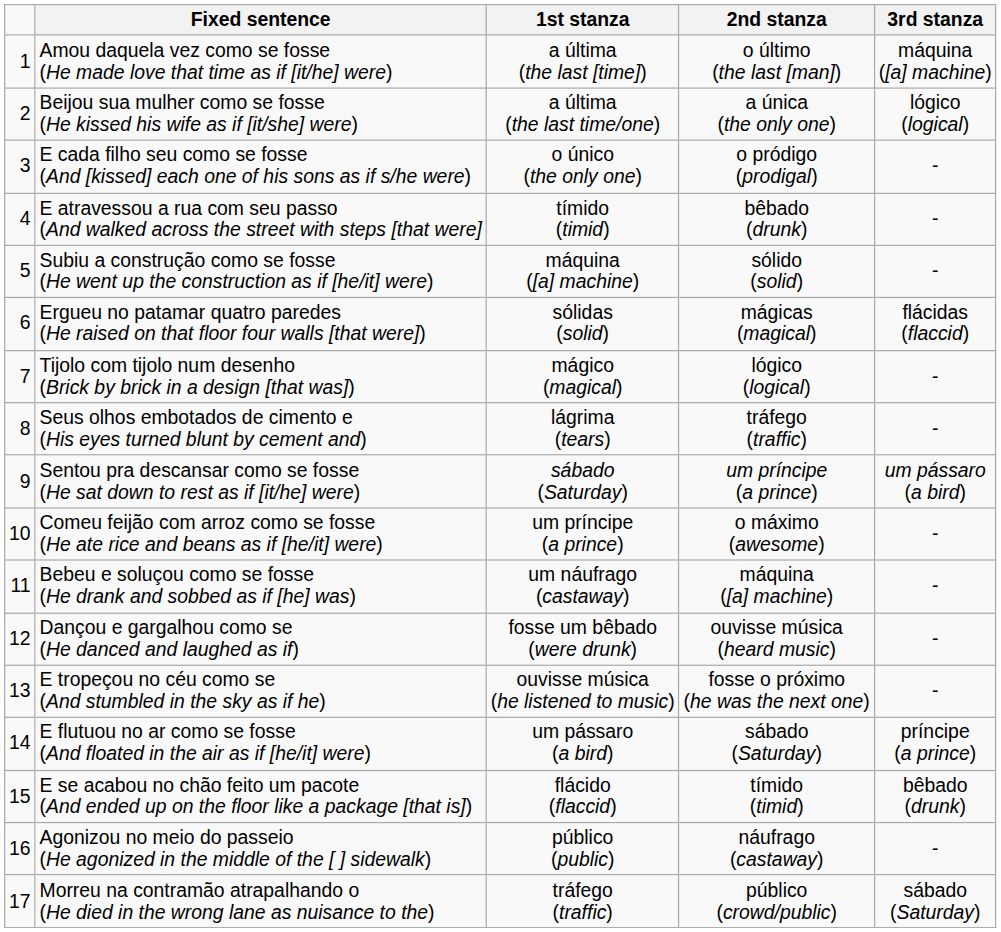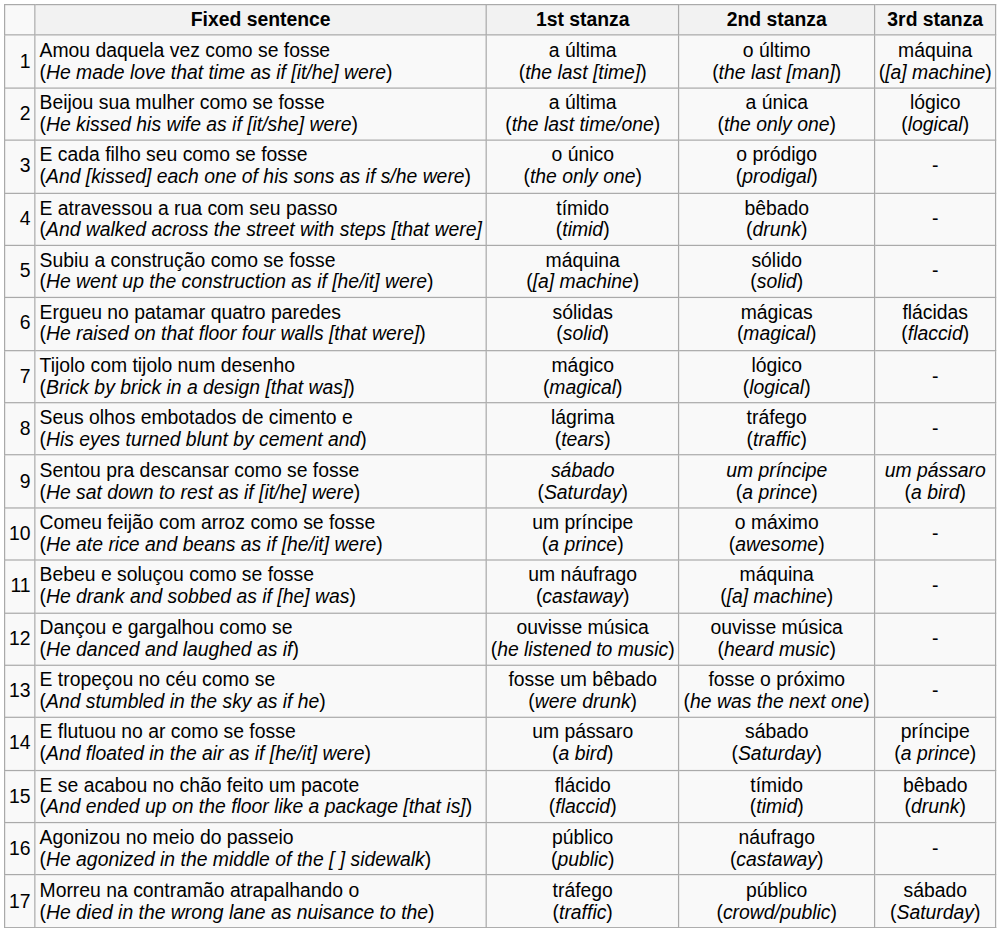Dançou e gargalhou como se (He danced and laughed as if) | 1st stanza: fosse um bêbado (were drunk) -> ouvisse música (he listened to music)
E tropeçou no céu como se (And stumbled in the sky as if he) | 1st stanza: ouvisse música (he listened to music) -> fosse um bêbado (were drunk)
